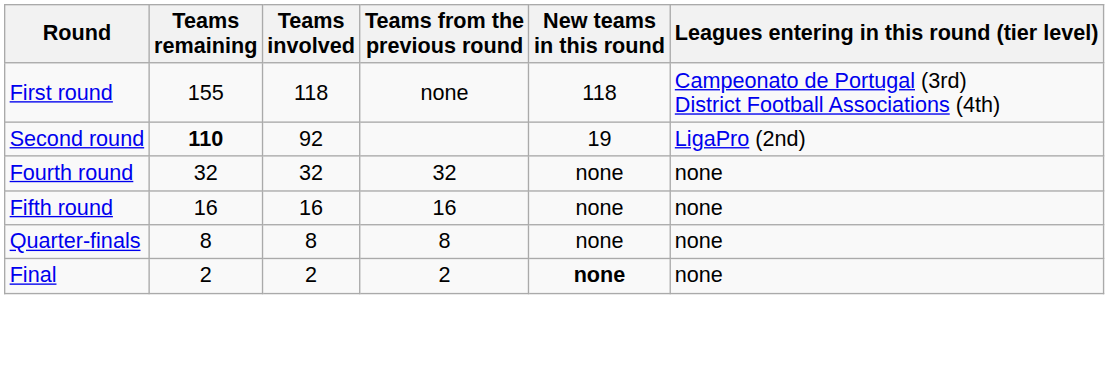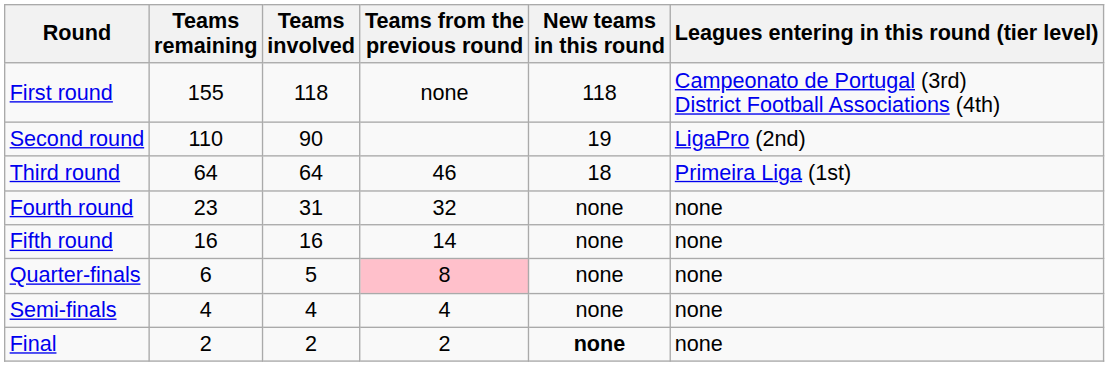Second round | Teams remaining: bold -> normal
Second round | Teams involved: 92 -> 90
+ row: Third round | 64 | 64 | 46 | 18 | Primeira Liga (1st)
Fourth round | Teams remaining: 32 -> 23
Fourth round | Teams involved: 32 -> 31
Fifth round | Teams from the previous round: 16 -> 14
Quarter-finals | Teams remaining: 8 -> 6
Quarter-finals | Teams involved: 8 -> 5
Quarter-finals | Teams from the previous round: no background -> pink background
+ row: Semi-finals | 4 | 4 | 4 | none | none
